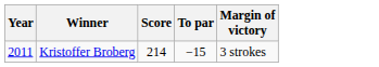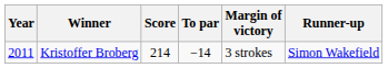+ column: Runner-up | Simon Wakefield
Kristoffer Broberg | To par: −15 -> −14
